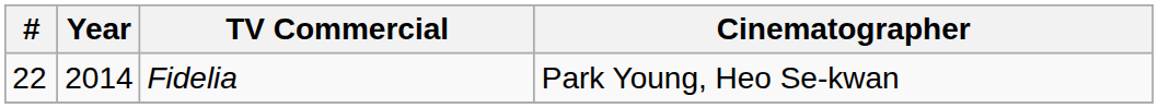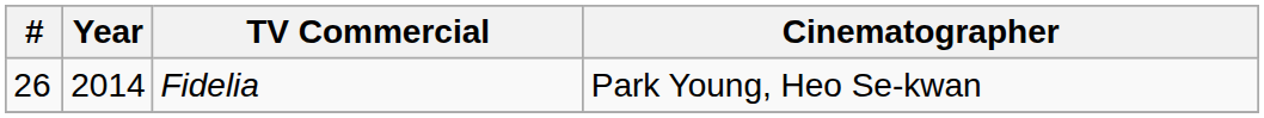Fidelia | #: 22 -> 26
